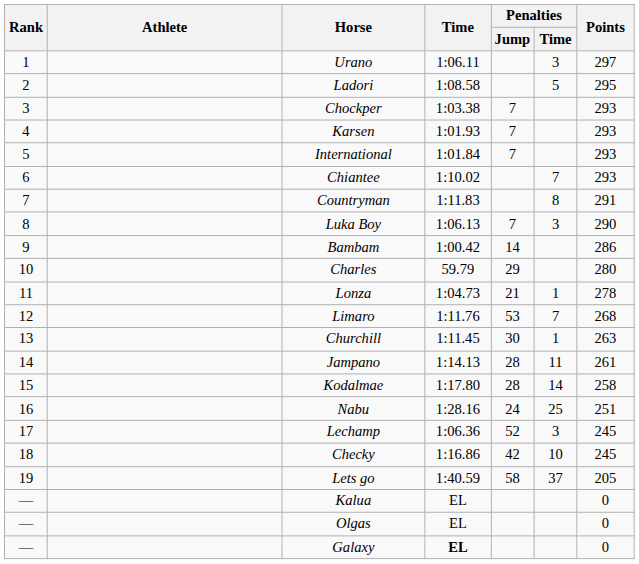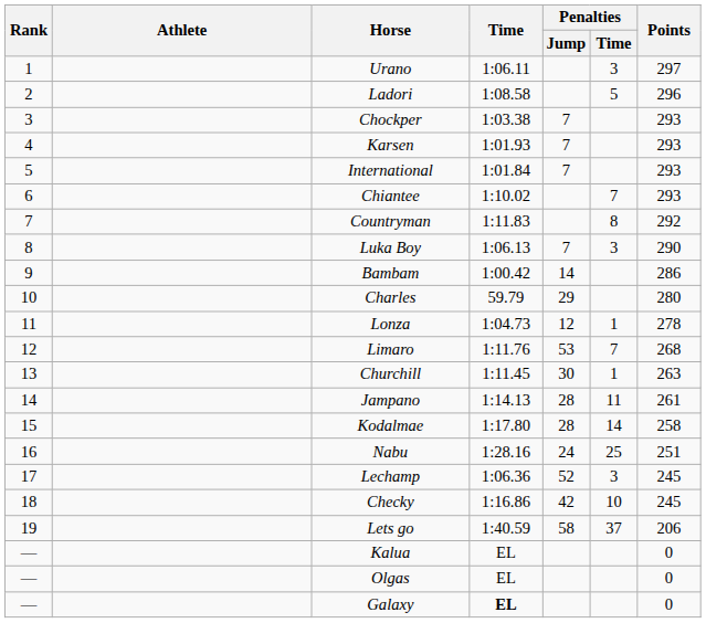Ladori | Points: 295 -> 296
Countryman | Points: 291 -> 292
Lonza | Penalties / Jump: 21 -> 12
Lets go | Points: 205 -> 206
